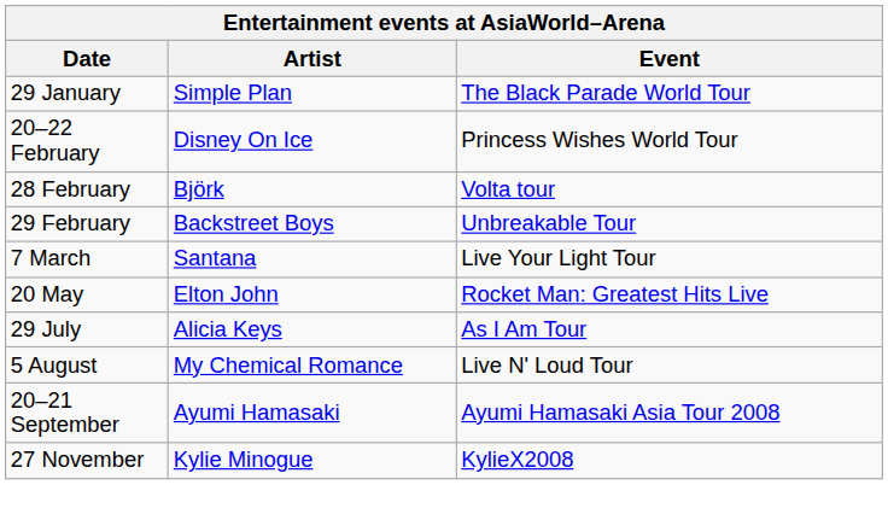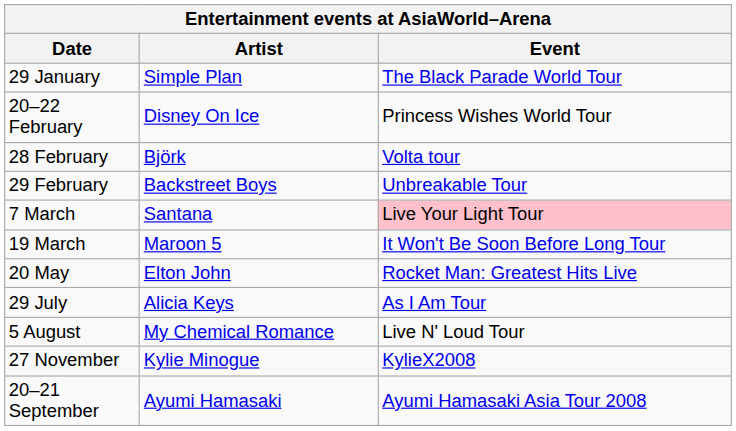7 March | Event: no background -> pink background
+ row: 19 March | Maroon 5 | It Won't Be Soon Before Long Tour
rows swapped: 20–21 September <-> 27 November
